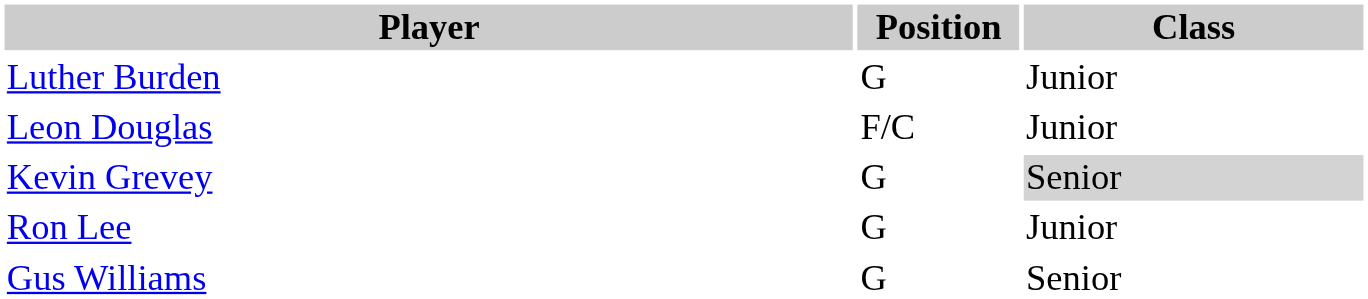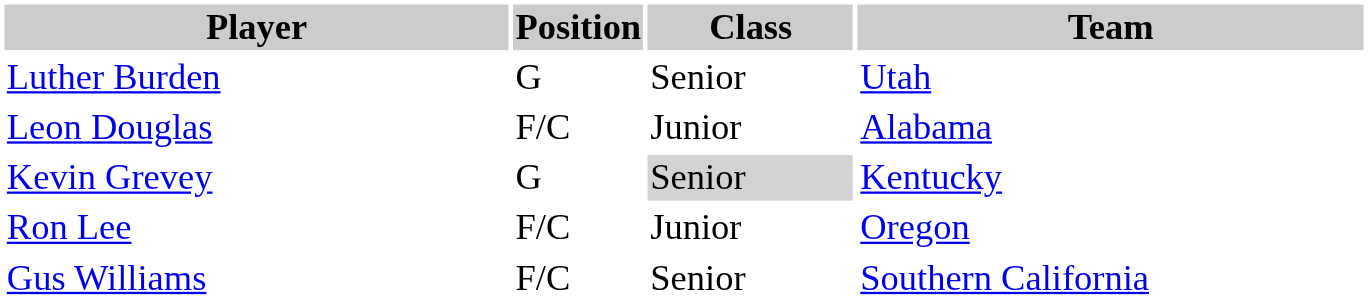+ column: Team | Utah | Alabama | Kentucky | Oregon | Southern California
Luther Burden | Class: Junior -> Senior
Ron Lee | Position: G -> F/C
Gus Williams | Position: G -> F/C
